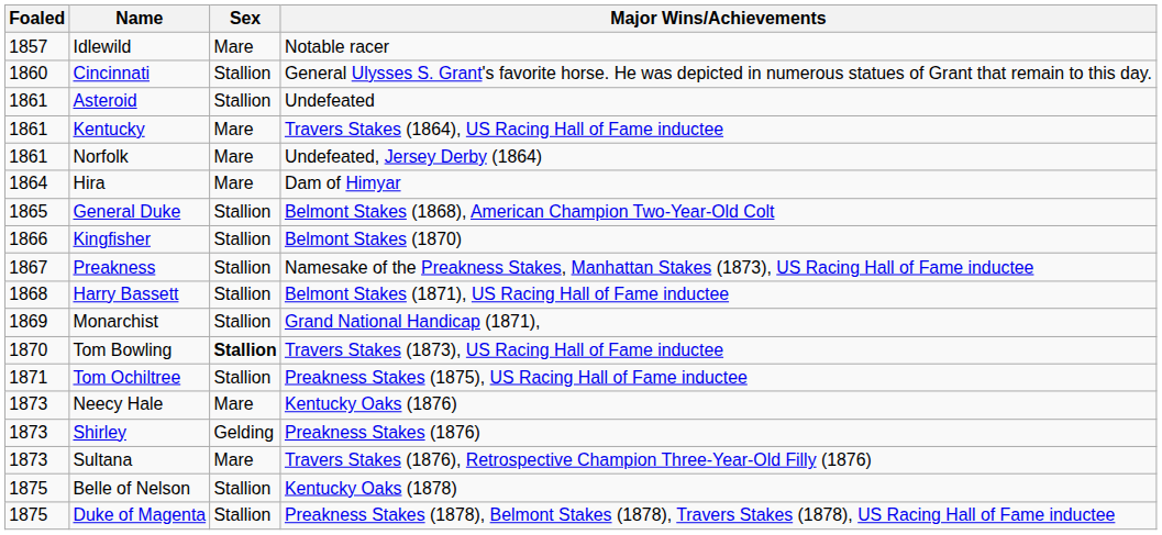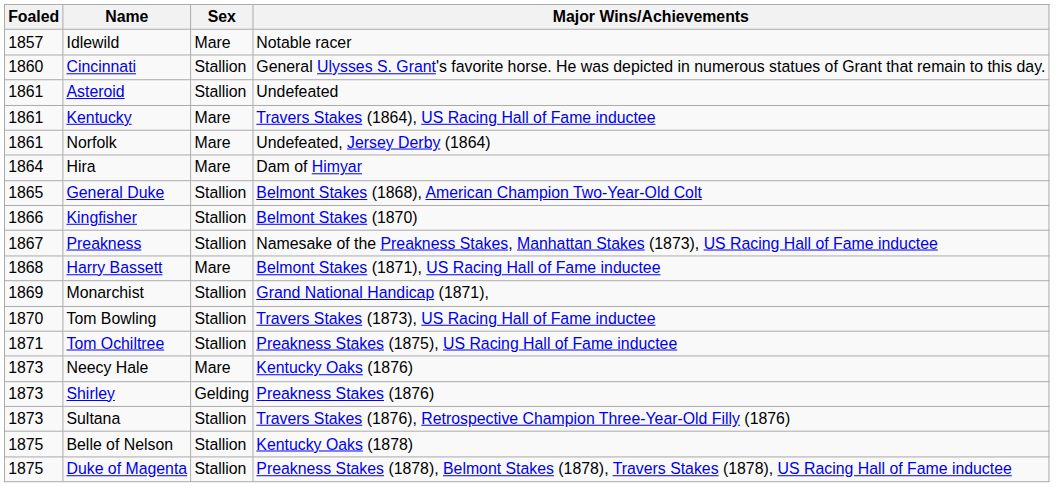Harry Bassett | Sex: Stallion -> Mare
Tom Bowling | Sex: bold -> normal
Sultana | Sex: Mare -> Stallion
